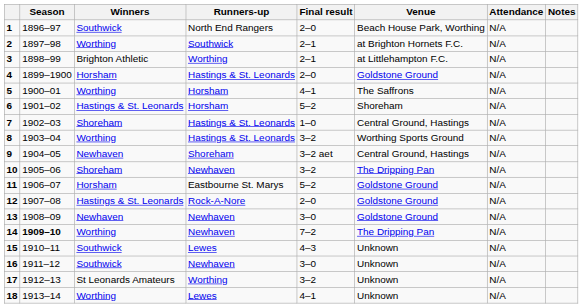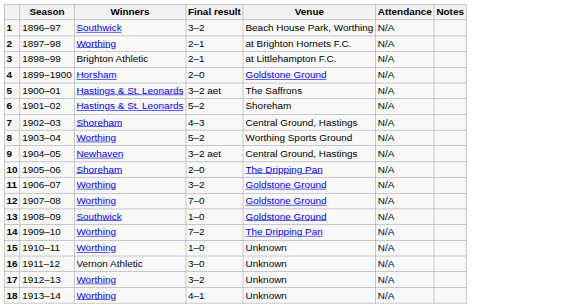- column: Runners-up | North End Rangers | Southwick | Worthing | Hastings & St. Leonards | Horsham | Horsham | Hastings & St. Leonards | Hastings & St. Leonards | Shoreham | Newhaven | Eastbourne St. Marys | Rock-A-Nore | Newhaven | Newhaven | Lewes | Newhaven | Worthing | Lewes
1 | Final result: 2–0 -> 3–2
5 | Winners: Worthing -> Hastings & St. Leonards
5 | Final result: 4–1 -> 3–2 aet
7 | Final result: 1–0 -> 4–3
8 | Final result: 3–2 -> 5–2
10 | Final result: 3–2 -> 2–0
11 | Winners: Horsham -> Worthing
11 | Final result: 5–2 -> 3–2
12 | Winners: Hastings & St. Leonards -> Worthing
12 | Final result: 2–0 -> 7–0
13 | Winners: Newhaven -> Southwick
13 | Final result: 3–0 -> 1–0
14 | Season: bold -> normal
15 | Winners: Southwick -> Worthing
15 | Final result: 4–3 -> 1–0
16 | Winners: Southwick -> Vernon Athletic
17 | Winners: St Leonards Amateurs -> Worthing
